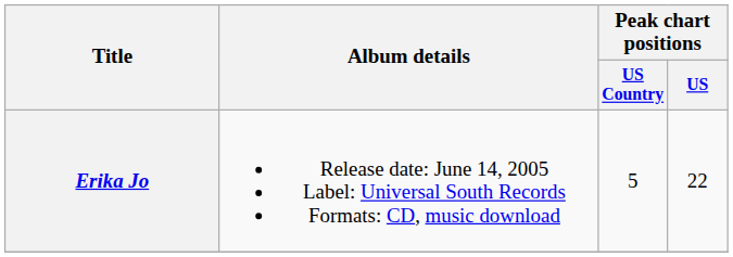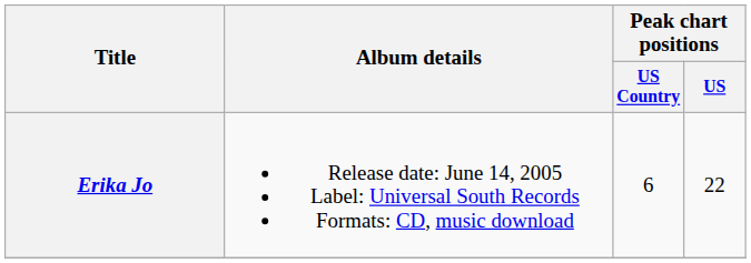Erika Jo | Peak chart positions / US Country: 5 -> 6
